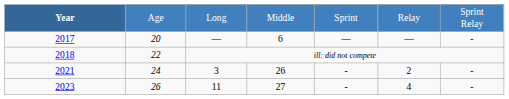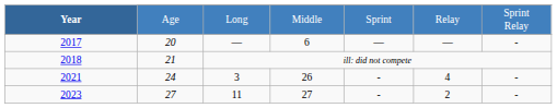2018 | column 2: 22 -> 21
2021 | column 6: 2 -> 4
2023 | column 2: 26 -> 27
2023 | column 6: 4 -> 2
